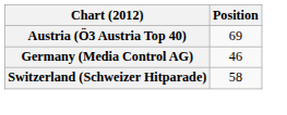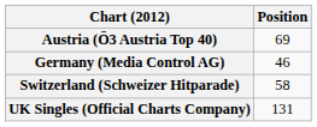+ row: UK Singles (Official Charts Company) | 131
